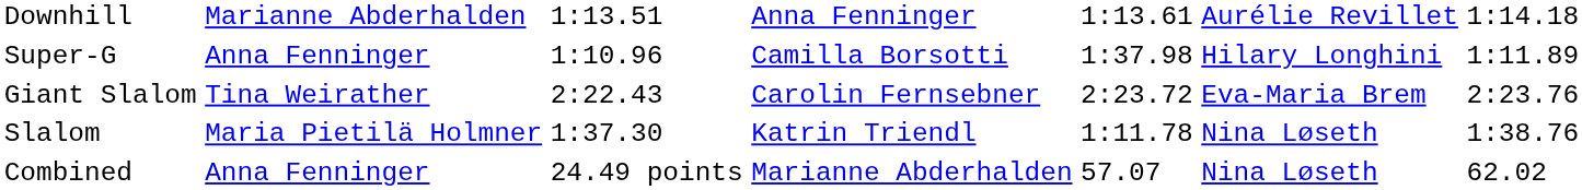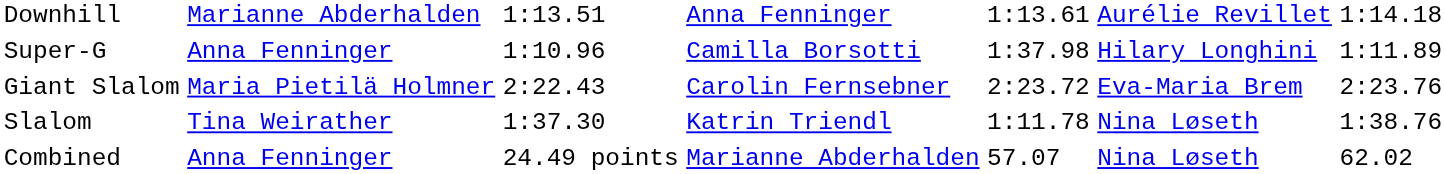Giant Slalom | column 2: Tina Weirather -> Maria Pietilä Holmner
Slalom | column 2: Maria Pietilä Holmner -> Tina Weirather
